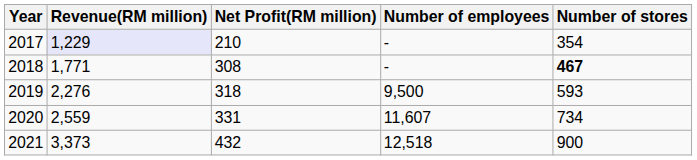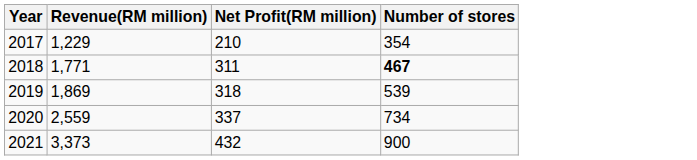- column: Number of employees | - | - | 9,500 | 11,607 | 12,518
2017 | Revenue(RM million): lavender background -> no background
2018 | Net Profit(RM million): 308 -> 311
2019 | Revenue(RM million): 2,276 -> 1,869
2019 | Number of stores: 593 -> 539
2020 | Net Profit(RM million): 331 -> 337
